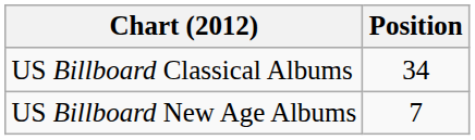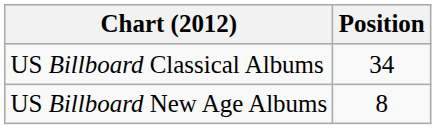US Billboard New Age Albums | Position: 7 -> 8
